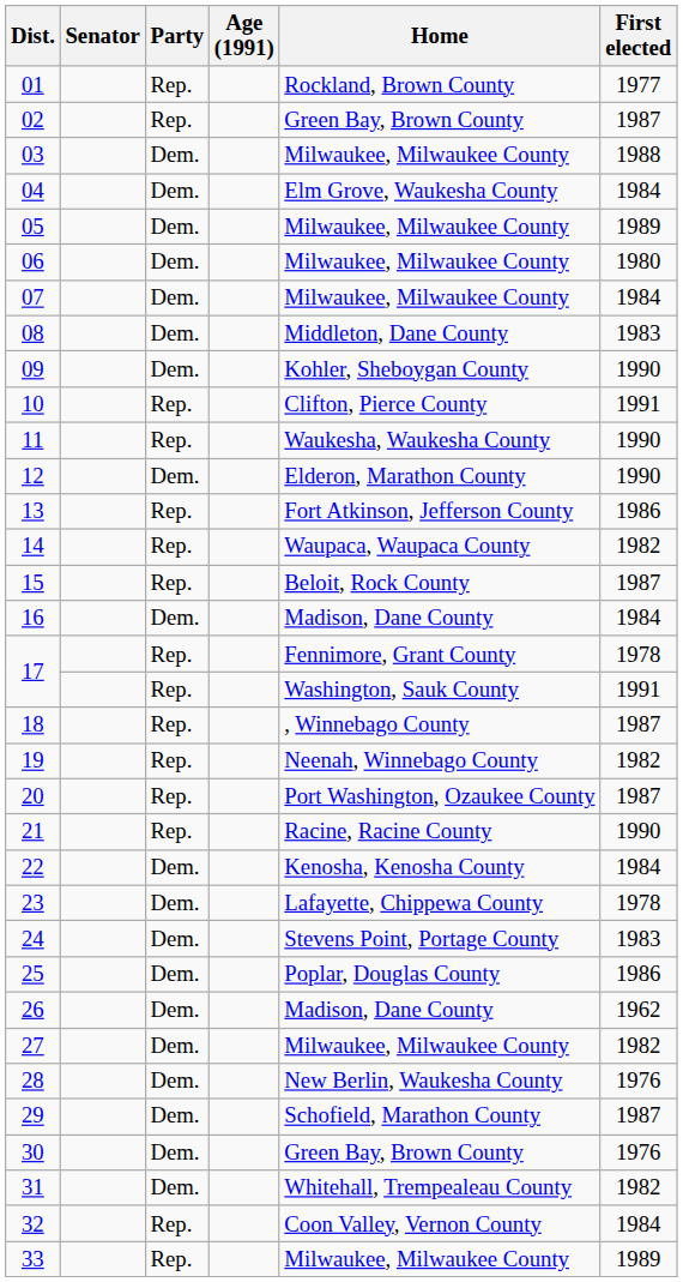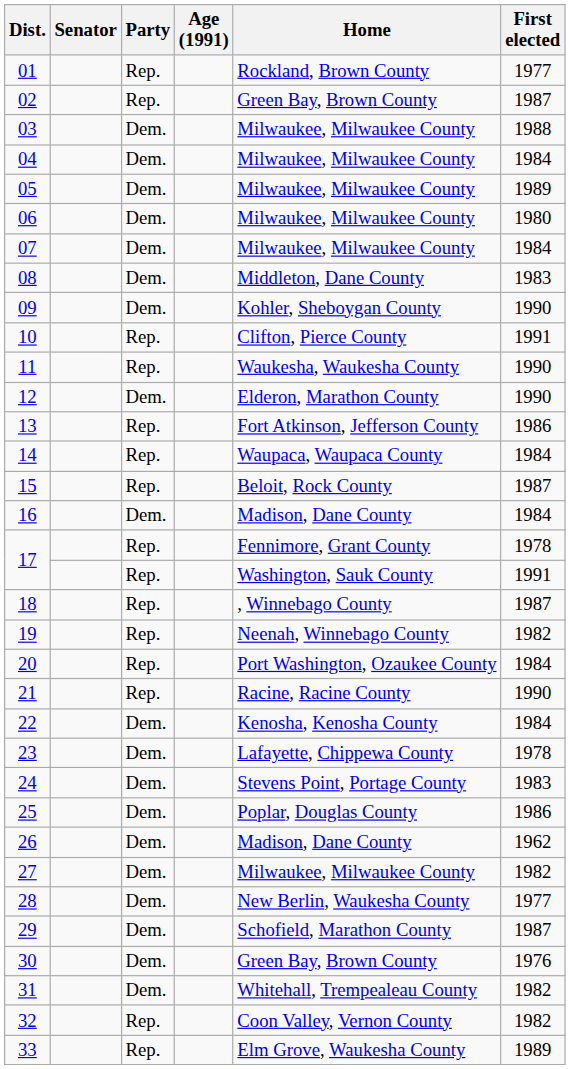04 | Home: Elm Grove, Waukesha County -> Milwaukee, Milwaukee County
14 | First elected: 1982 -> 1984
20 | First elected: 1987 -> 1984
28 | First elected: 1976 -> 1977
32 | First elected: 1984 -> 1982
33 | Home: Milwaukee, Milwaukee County -> Elm Grove, Waukesha County
